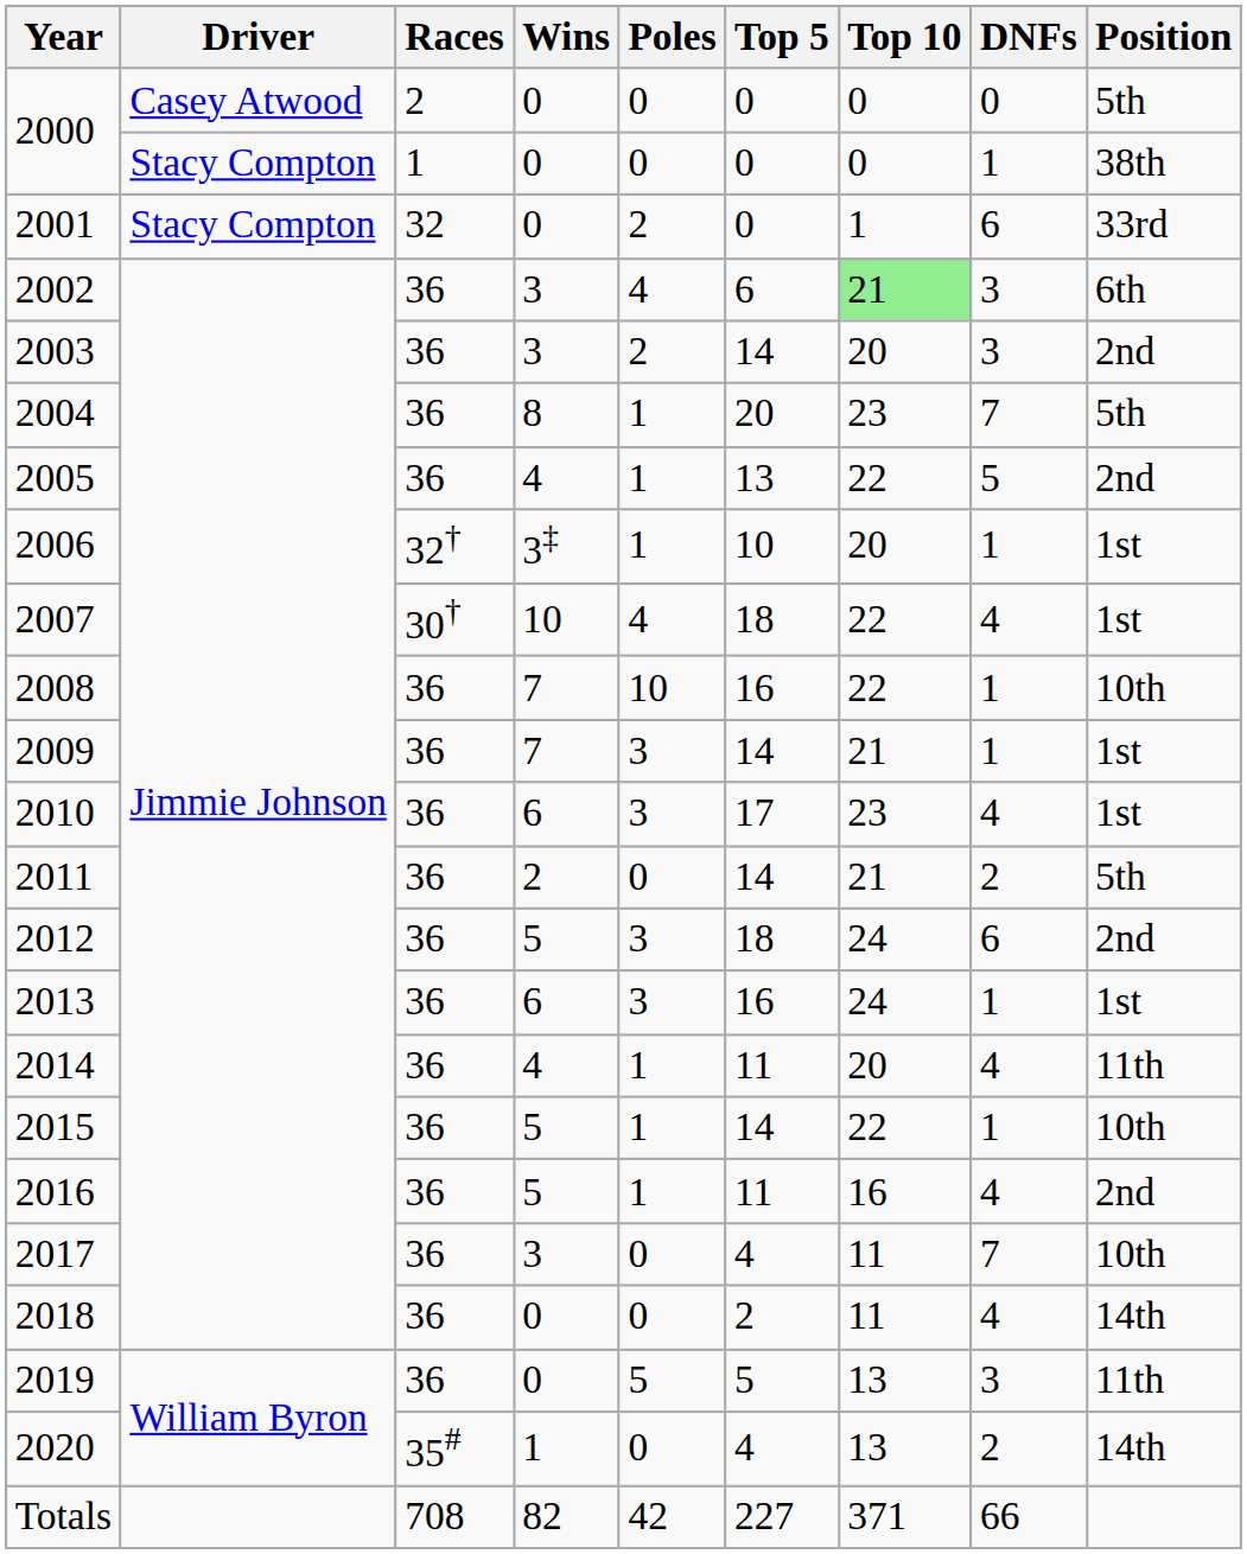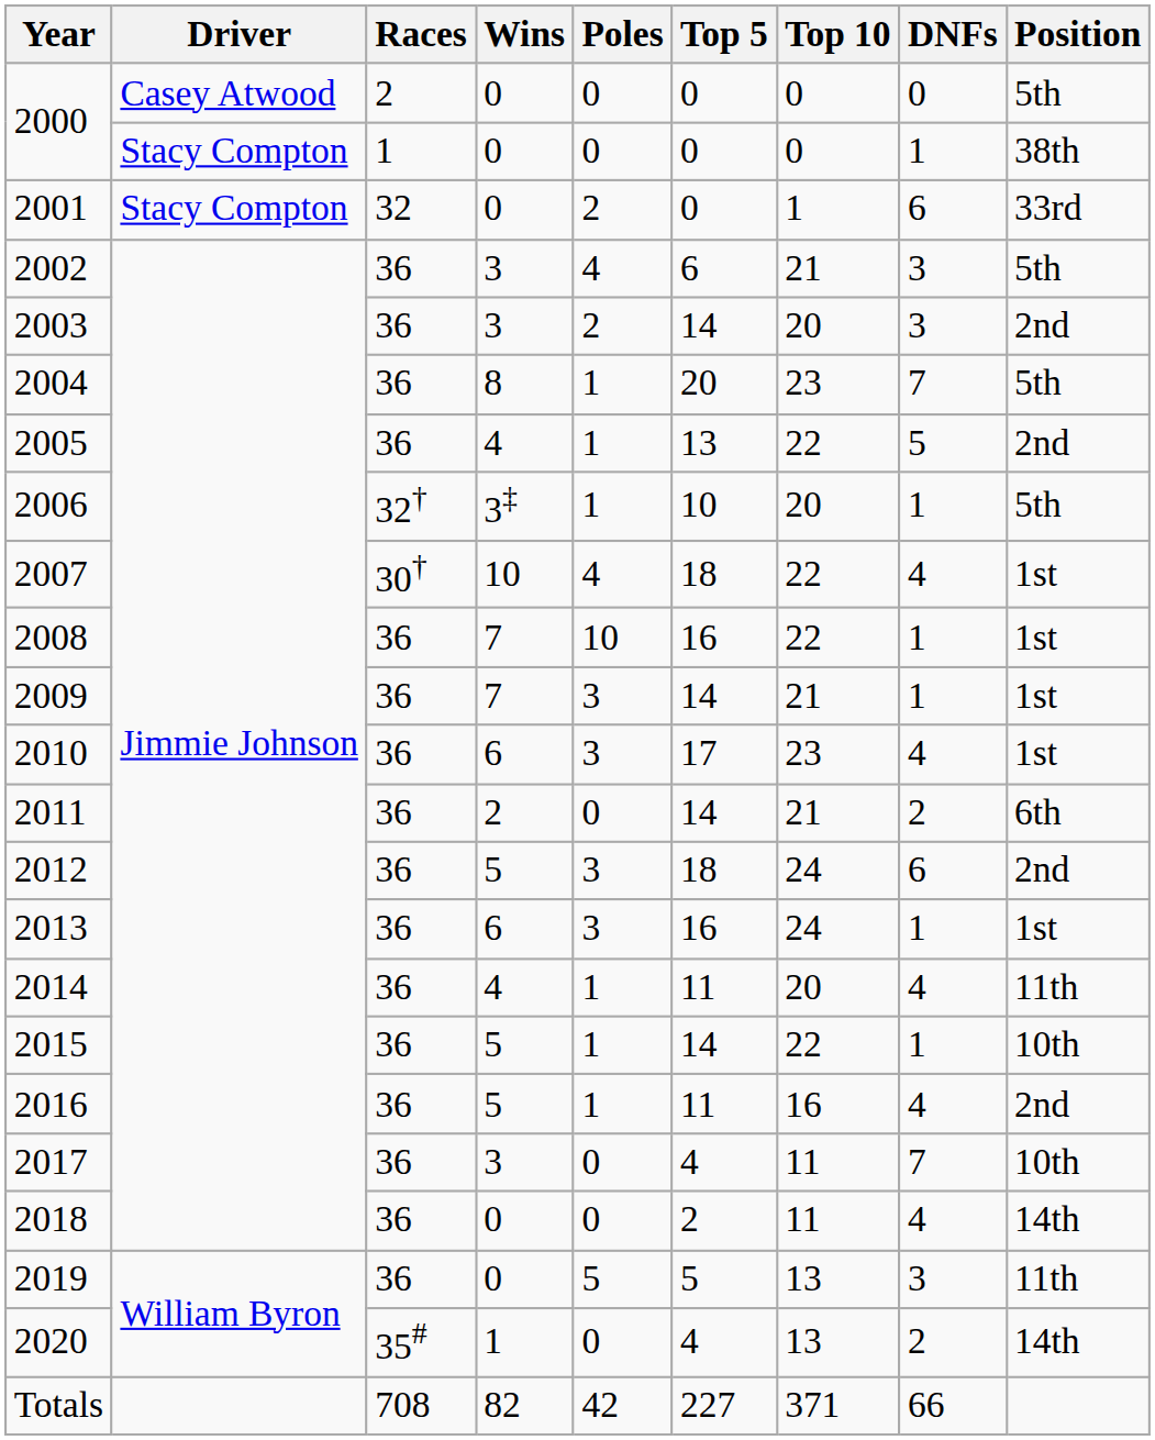2002 | Top 10: lightgreen background -> no background
2002 | Position: 6th -> 5th
2006 | Position: 1st -> 5th
2008 | Position: 10th -> 1st
2011 | Position: 5th -> 6th
